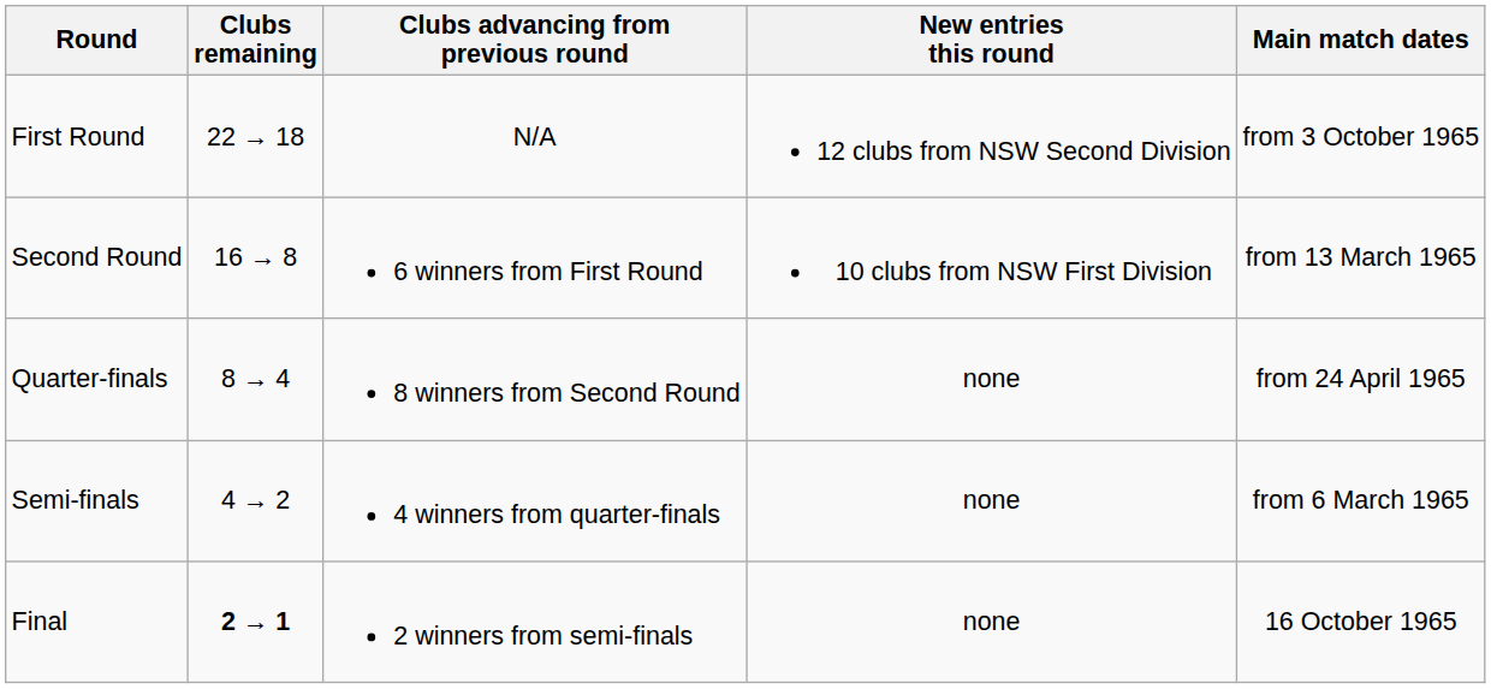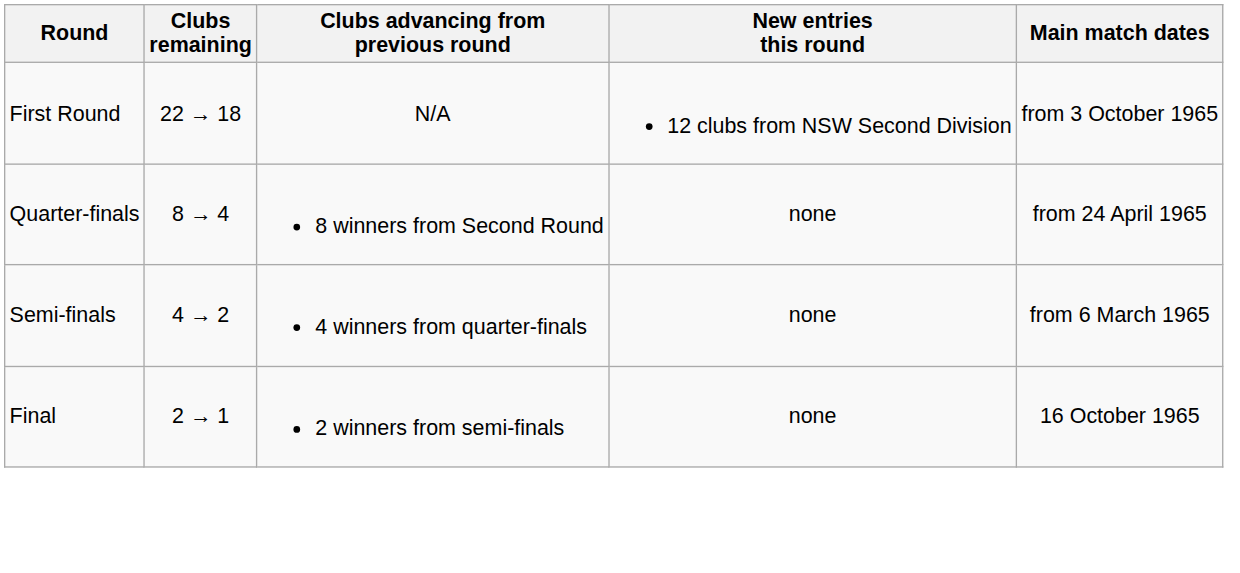- row: Second Round | 16 → 8 | 6 winners from First Round | 10 clubs from NSW First Division | from 13 March 1965
Final | Clubs remaining: bold -> normal
